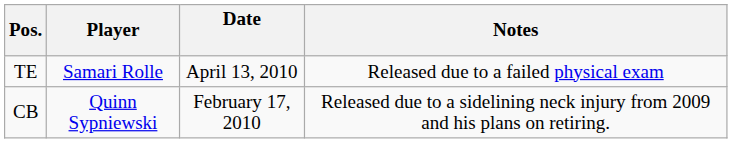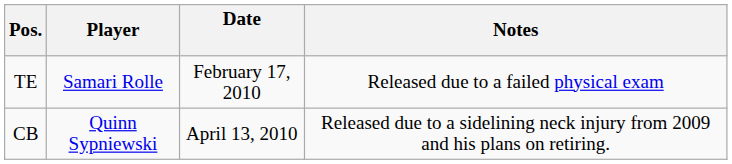TE | Date: April 13, 2010 -> February 17, 2010
CB | Date: February 17, 2010 -> April 13, 2010
